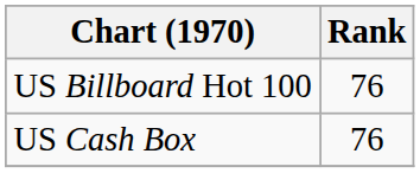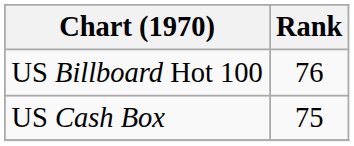US Cash Box | Rank: 76 -> 75
